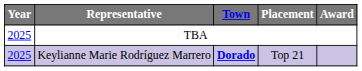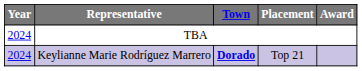TBA | Year: 2025 -> 2024
Keylianne Marie Rodríguez Marrero | Year: 2025 -> 2024
